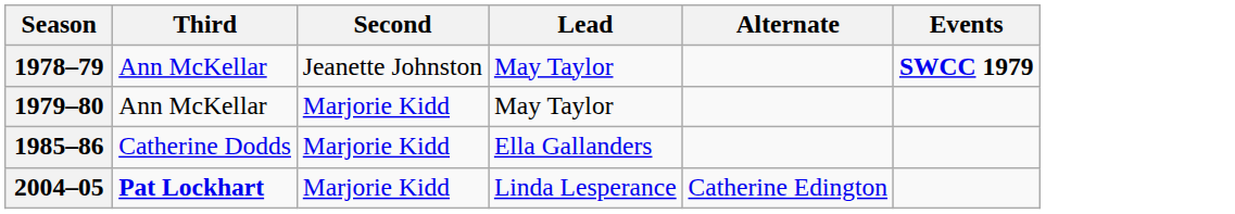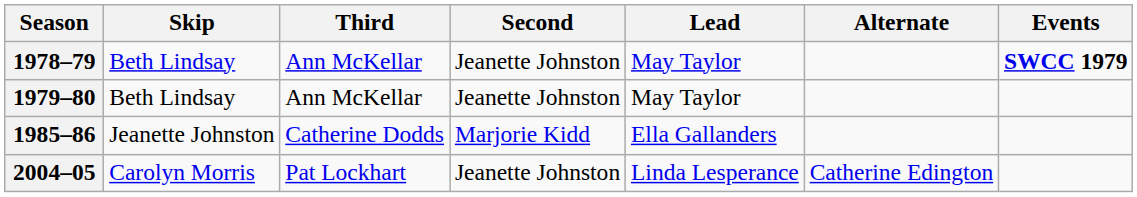+ column: Skip | Beth Lindsay | Beth Lindsay | Jeanette Johnston | Carolyn Morris
1979–80 | Second: Marjorie Kidd -> Jeanette Johnston
2004–05 | Third: bold -> normal
2004–05 | Second: Marjorie Kidd -> Jeanette Johnston
